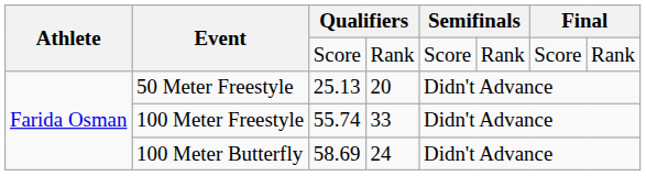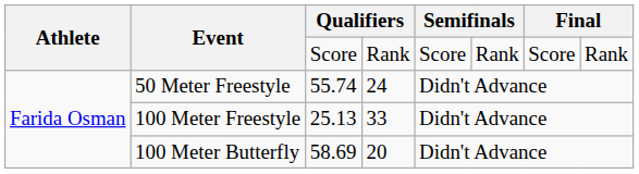50 Meter Freestyle | column 3: 25.13 -> 55.74
50 Meter Freestyle | column 4: 20 -> 24
100 Meter Freestyle | column 3: 55.74 -> 25.13
100 Meter Butterfly | column 4: 24 -> 20
